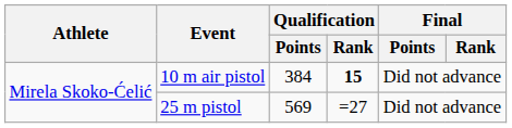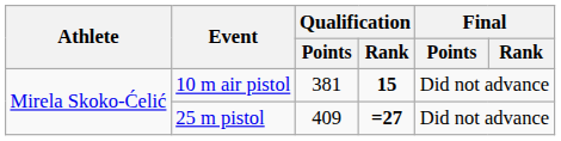10 m air pistol | Qualification / Points: 384 -> 381
25 m pistol | Qualification / Points: 569 -> 409
25 m pistol | Qualification / Rank: normal -> bold
